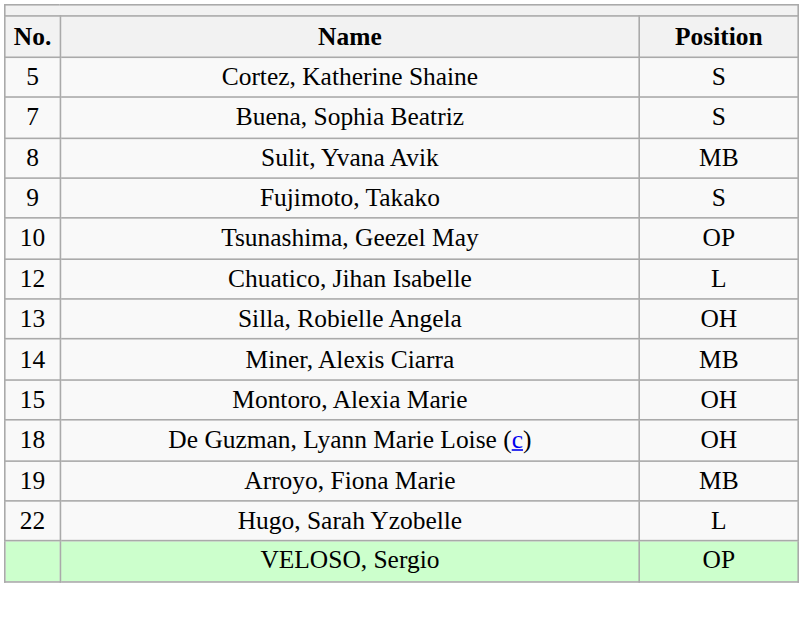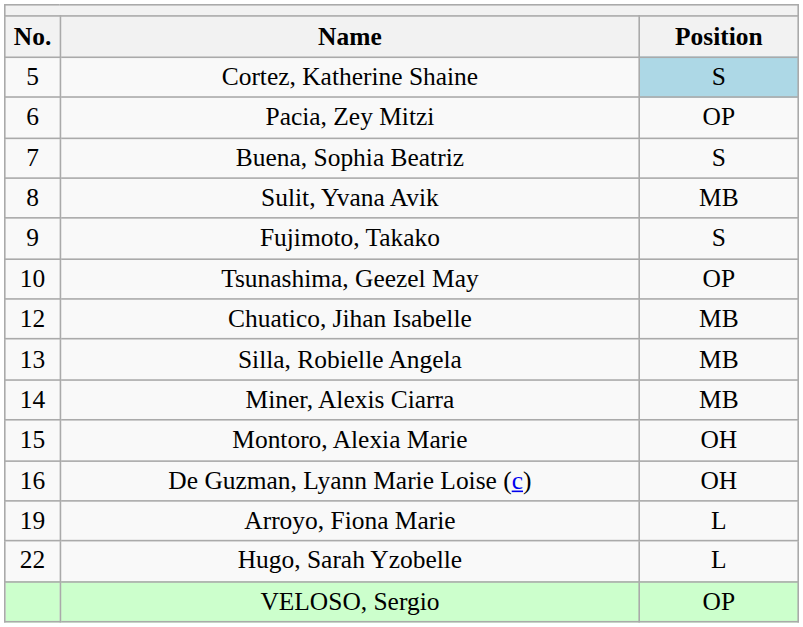Cortez, Katherine Shaine | Position: no background -> lightblue background
+ row: 6 | Pacia, Zey Mitzi | OP
Chuatico, Jihan Isabelle | Position: L -> MB
Silla, Robielle Angela | Position: OH -> MB
De Guzman, Lyann Marie Loise (c) | No.: 18 -> 16
Arroyo, Fiona Marie | Position: MB -> L
